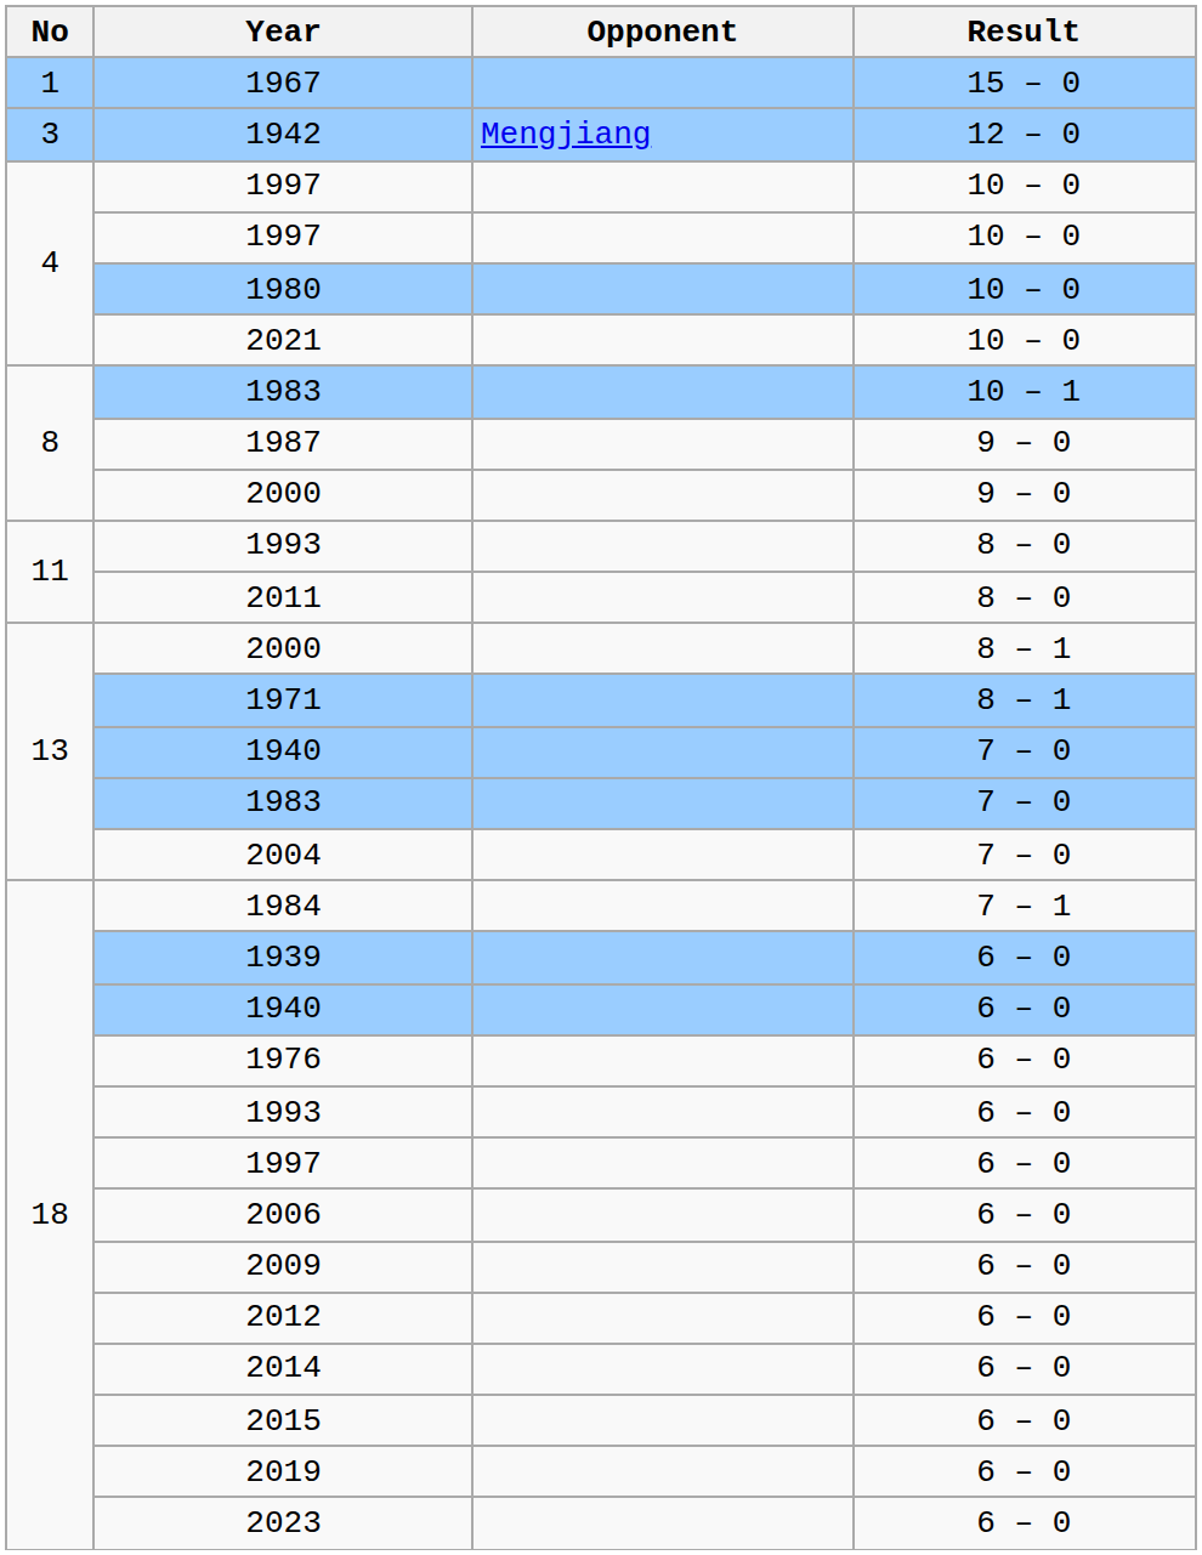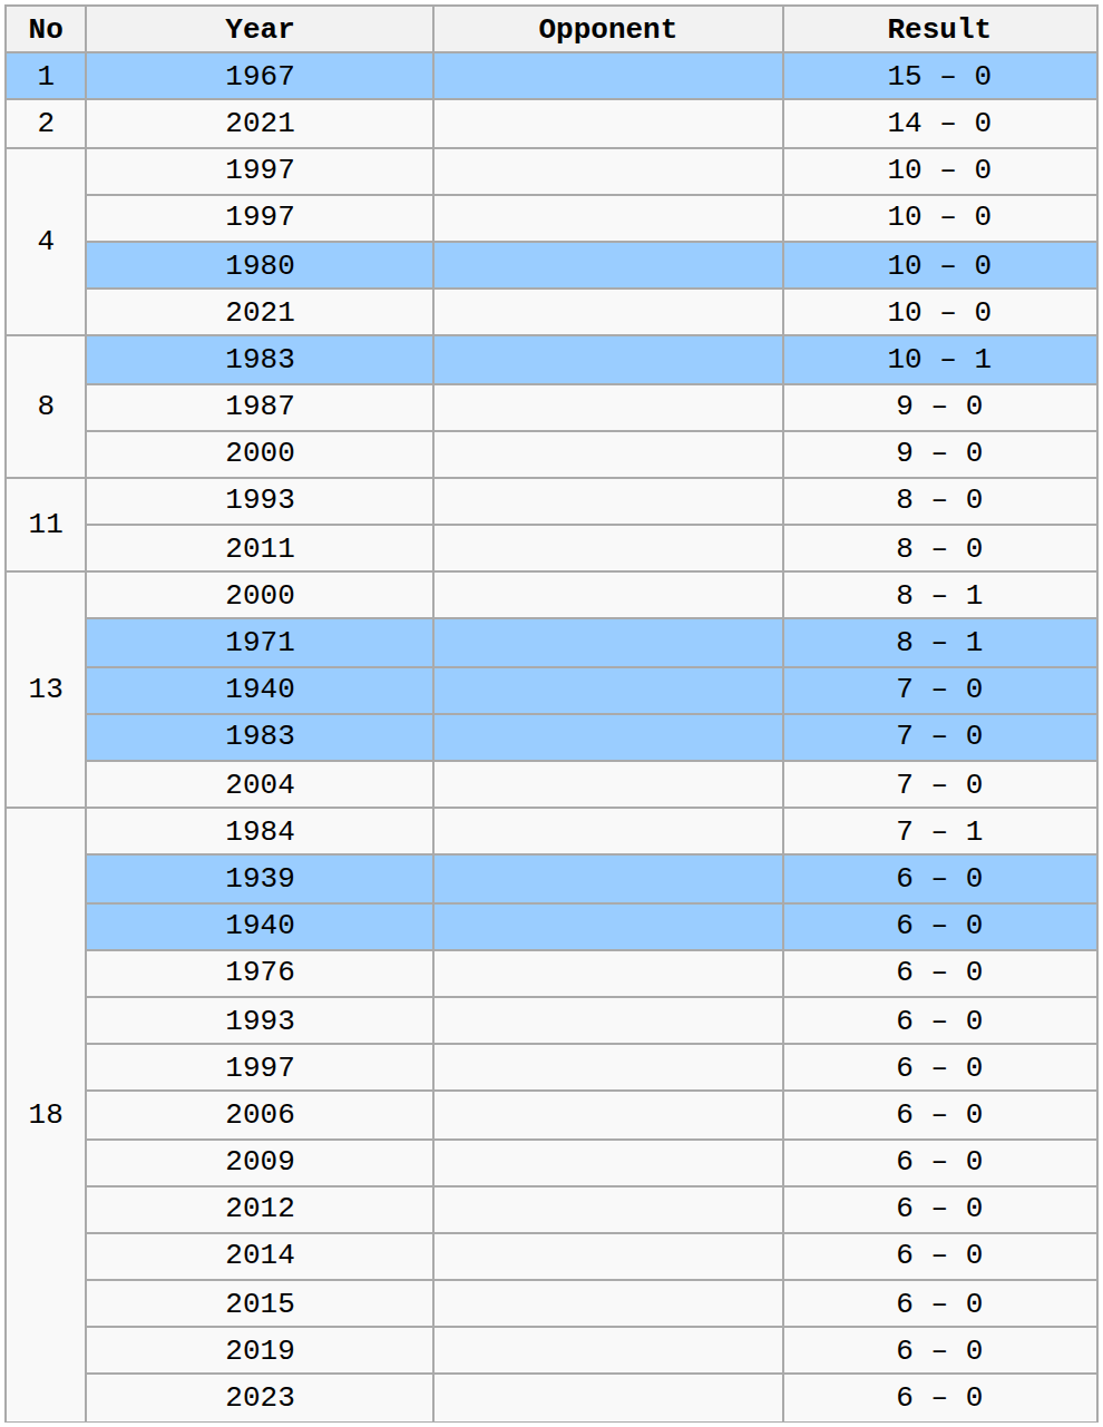+ row: 2 | 2021 | 14 – 0
- row: 3 | 1942 | Mengjiang | 12 – 0
